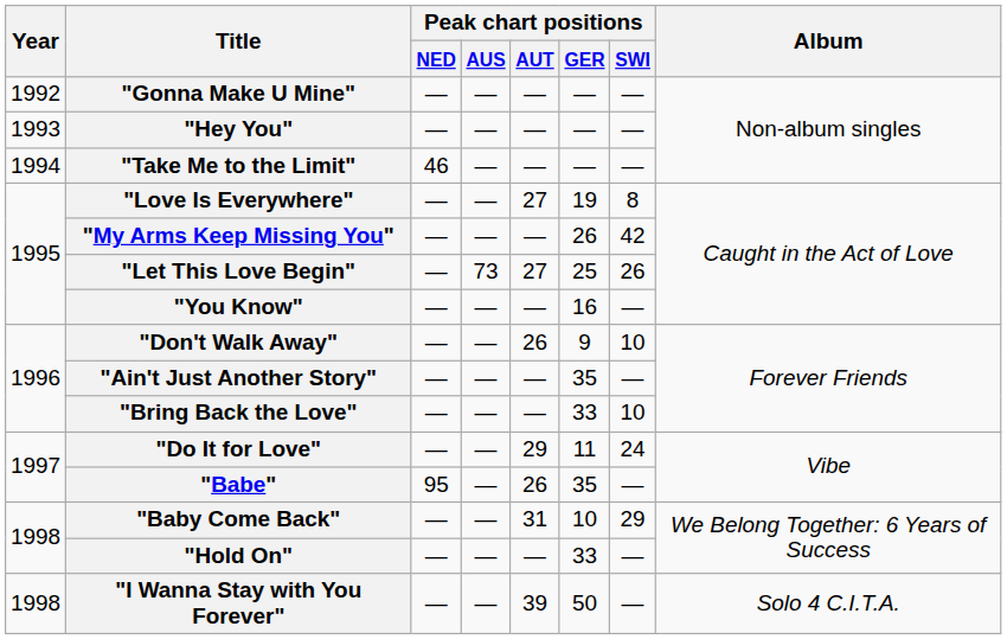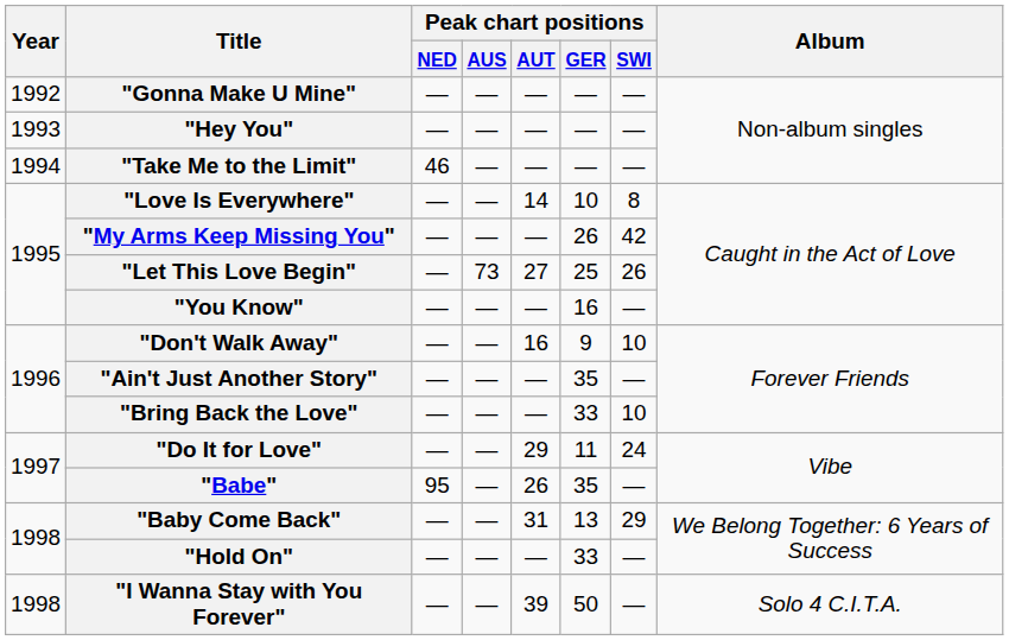"Love Is Everywhere" | Peak chart positions / AUT: 27 -> 14
"Love Is Everywhere" | Peak chart positions / GER: 19 -> 10
"Don't Walk Away" | Peak chart positions / AUT: 26 -> 16
"Baby Come Back" | Peak chart positions / GER: 10 -> 13
